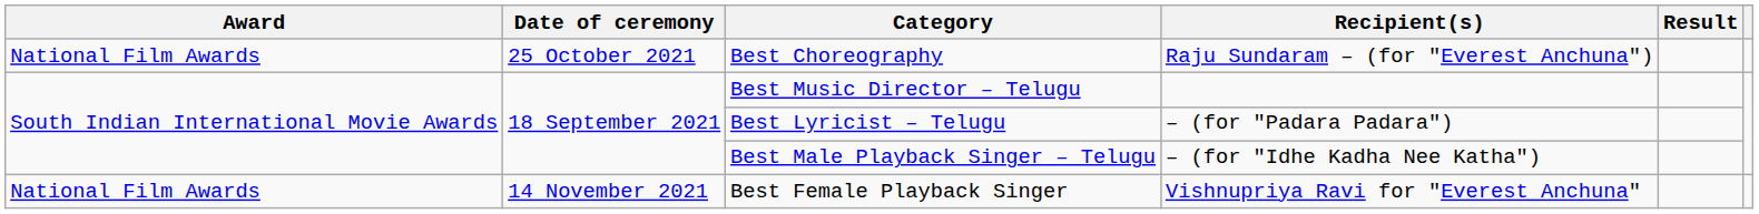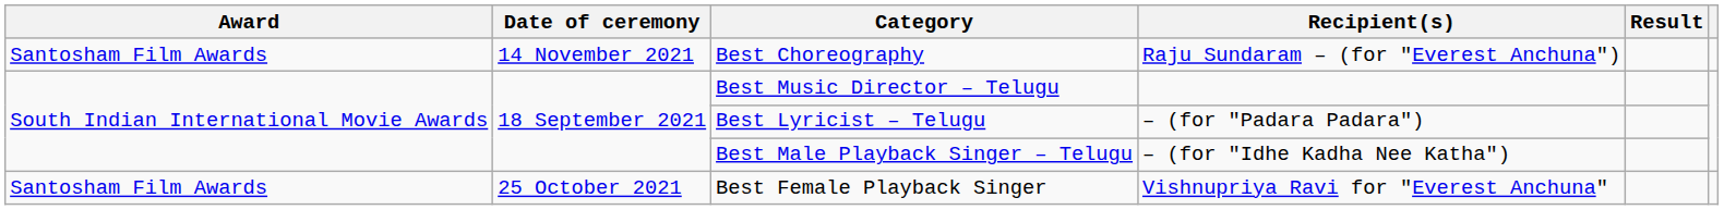Best Choreography | Award: National Film Awards -> Santosham Film Awards
Best Choreography | Date of ceremony: 25 October 2021 -> 14 November 2021
Best Female Playback Singer | Award: National Film Awards -> Santosham Film Awards
Best Female Playback Singer | Date of ceremony: 14 November 2021 -> 25 October 2021
